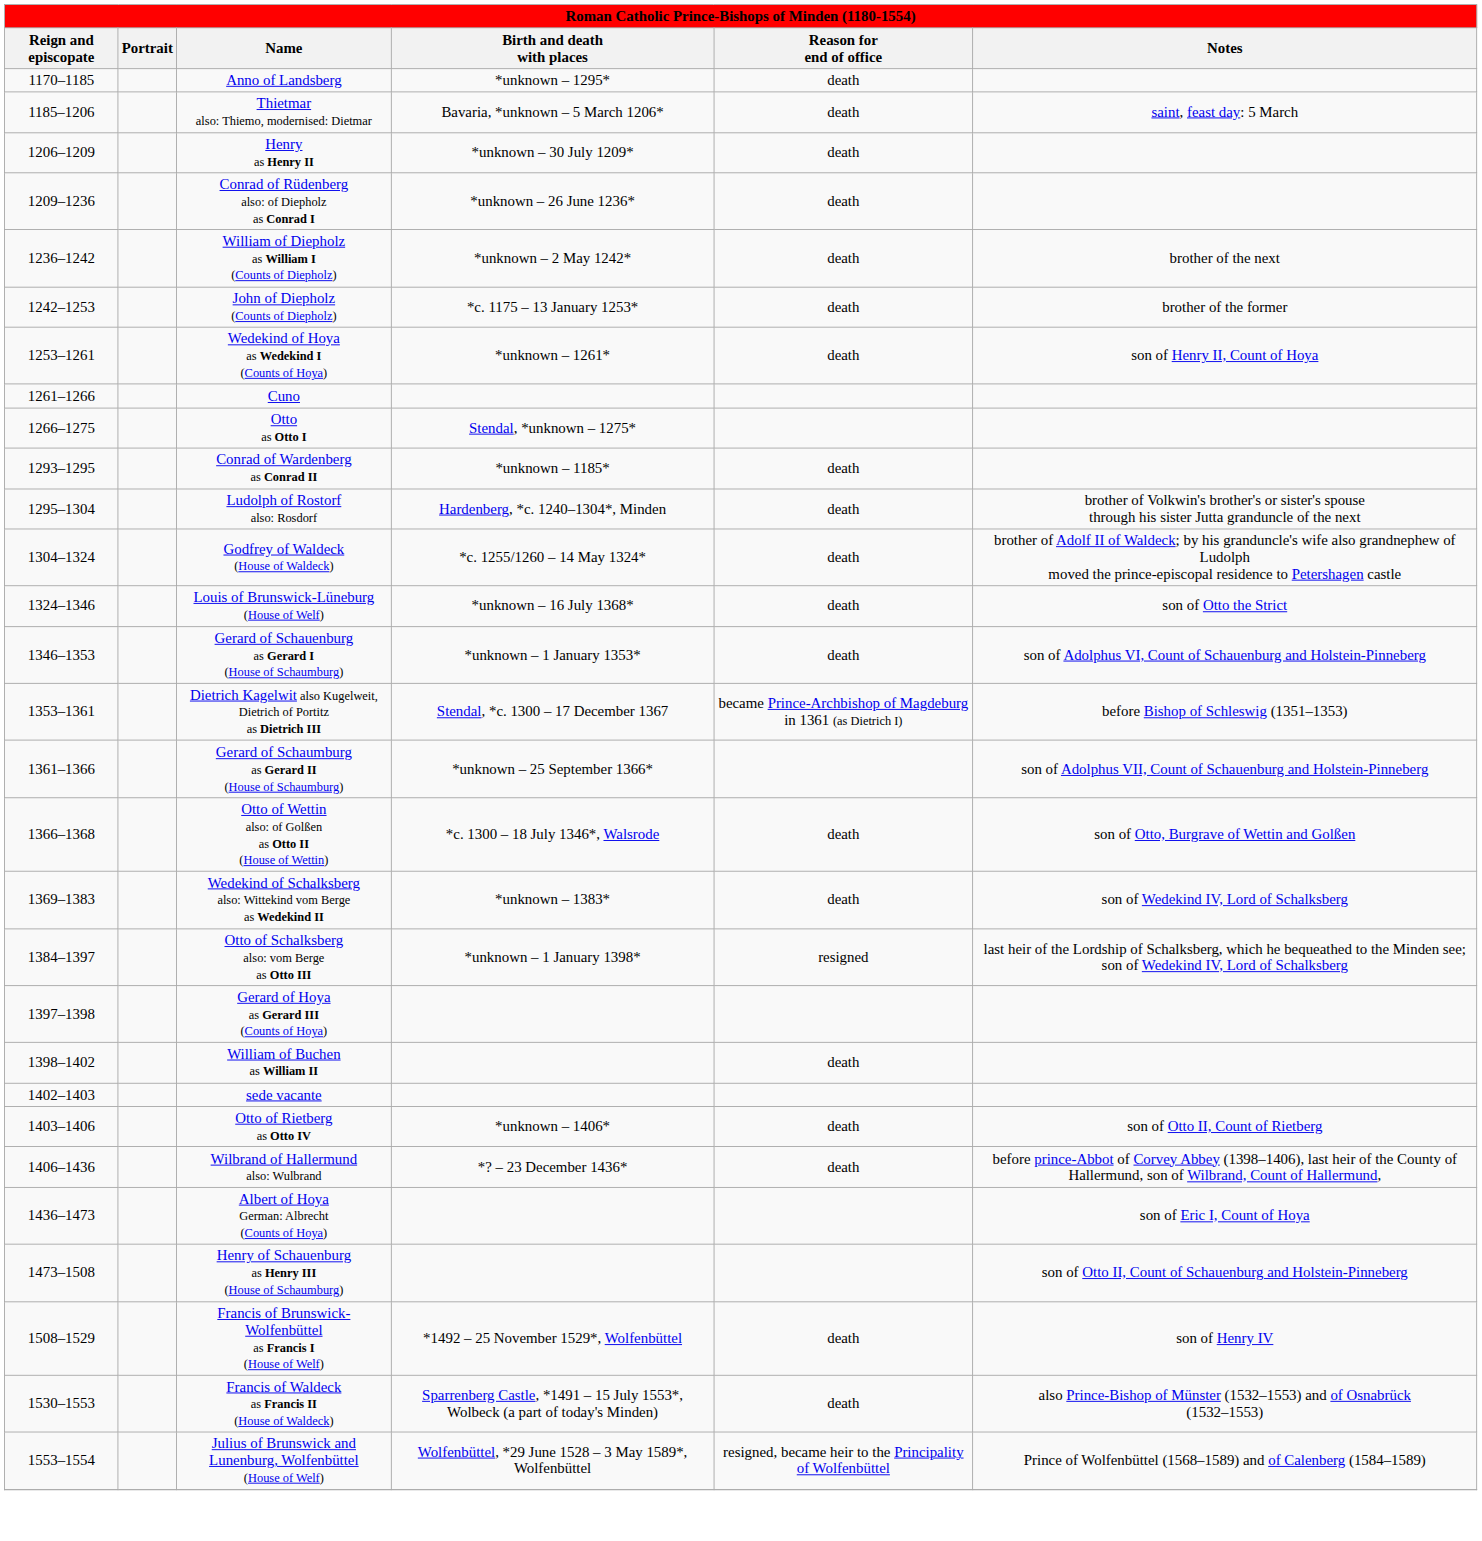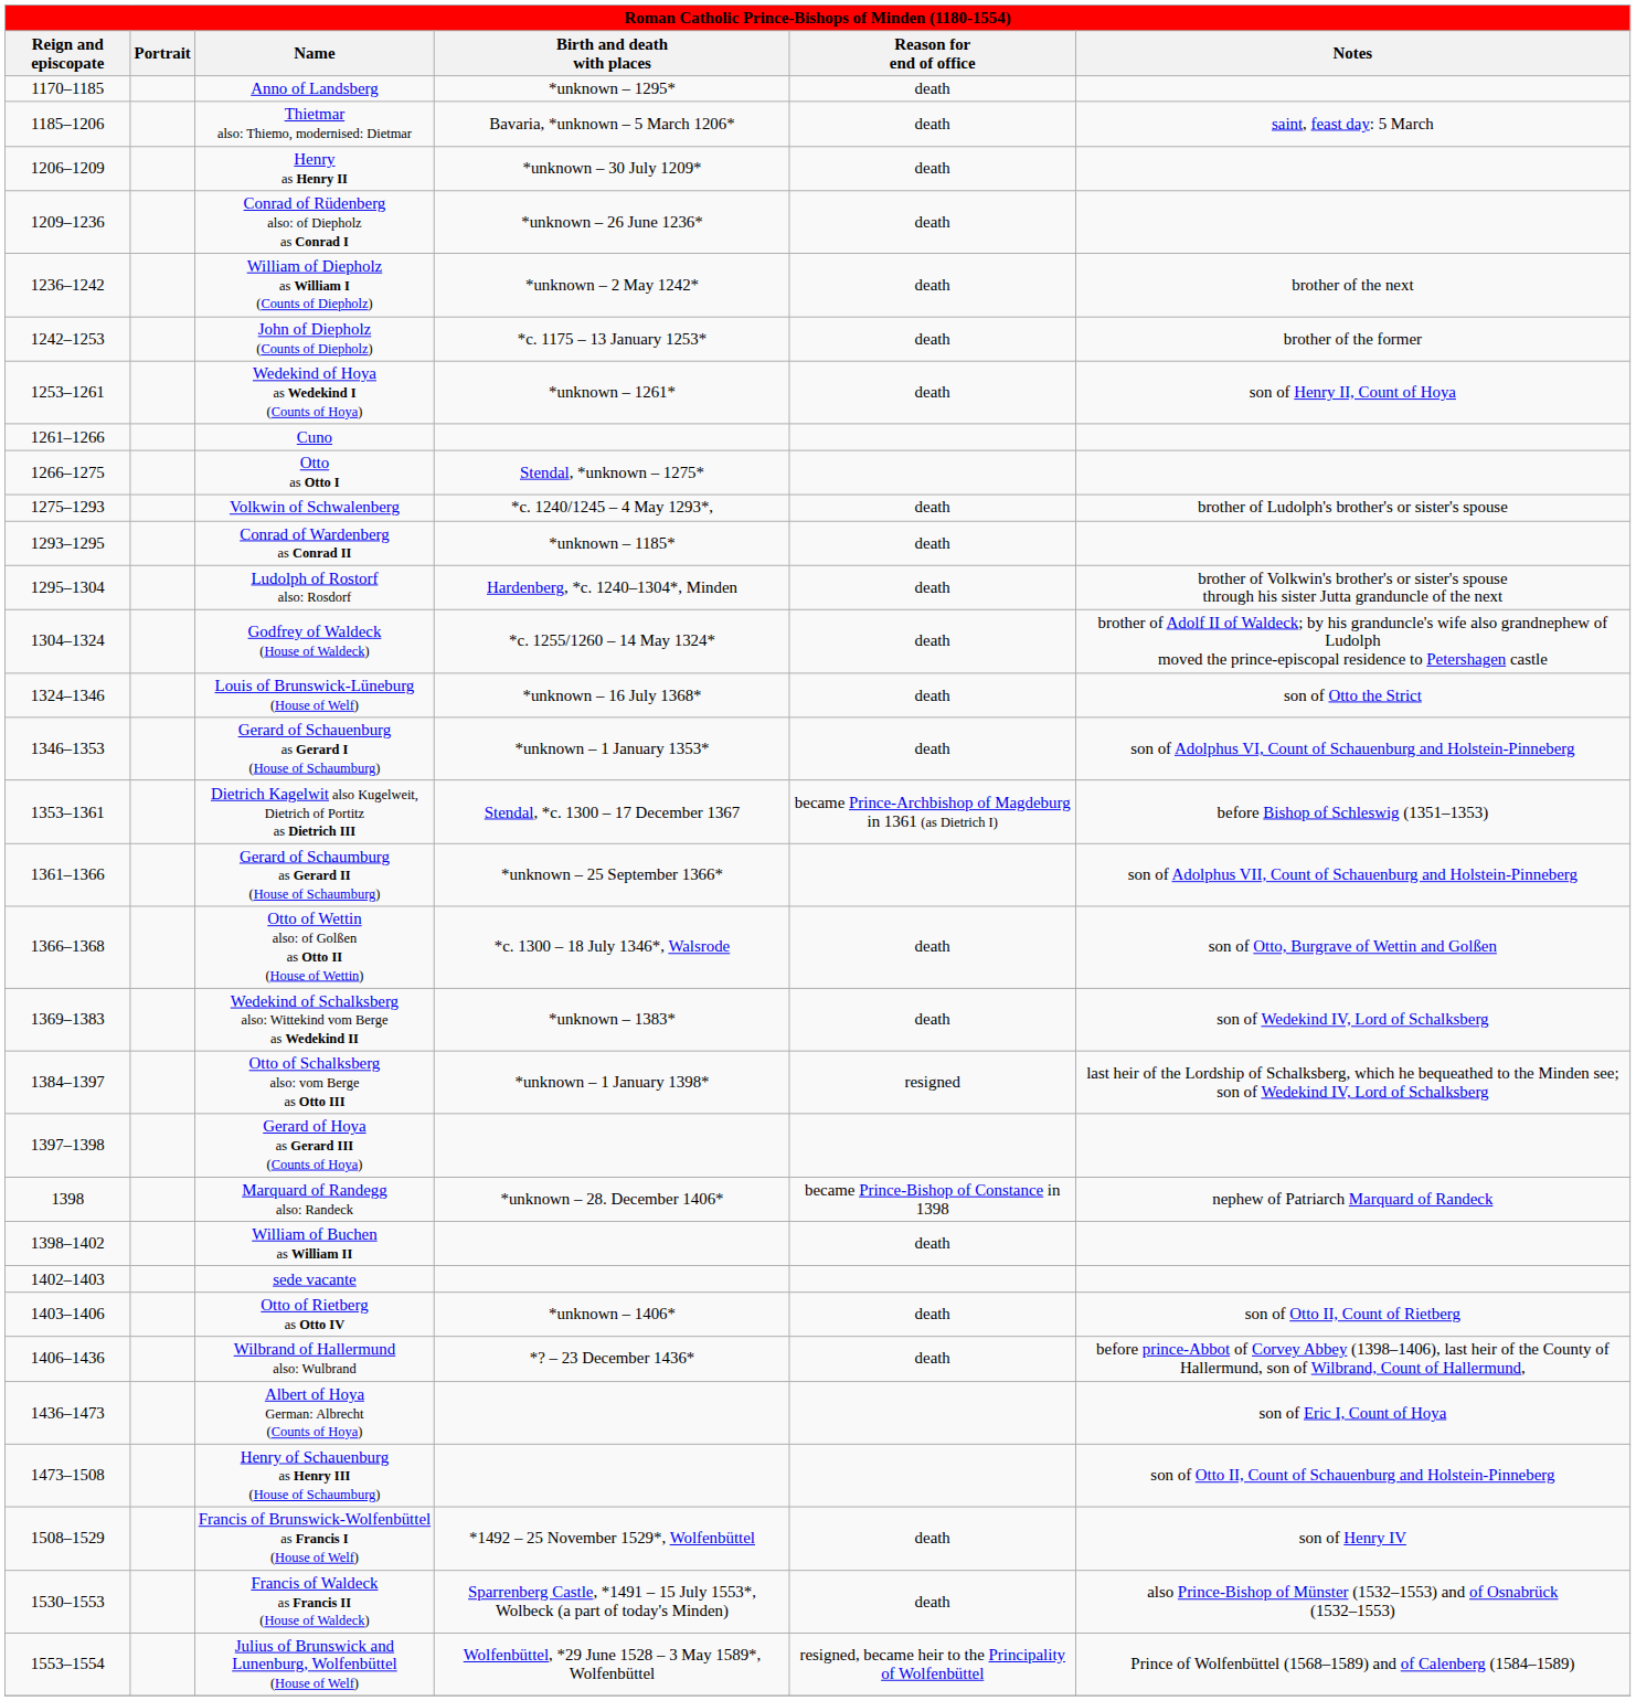+ row: 1275–1293 | Volkwin of Schwalenberg | *c. 1240/1245 – 4 May 1293*, | death | brother of Ludolph's brother's or sister's spouse
+ row: 1398 | Marquard of Randegg also: Randeck | *unknown – 28. December 1406* | became Prince-Bishop of Constance in 1398 | nephew of Patriarch Marquard of Randeck
